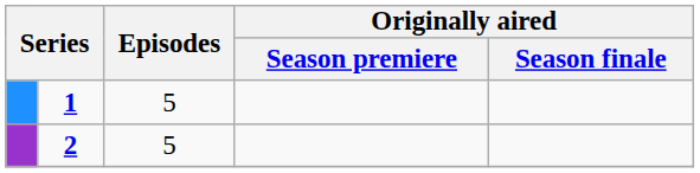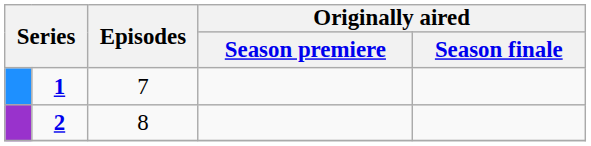1 | Episodes: 5 -> 7
2 | Episodes: 5 -> 8
